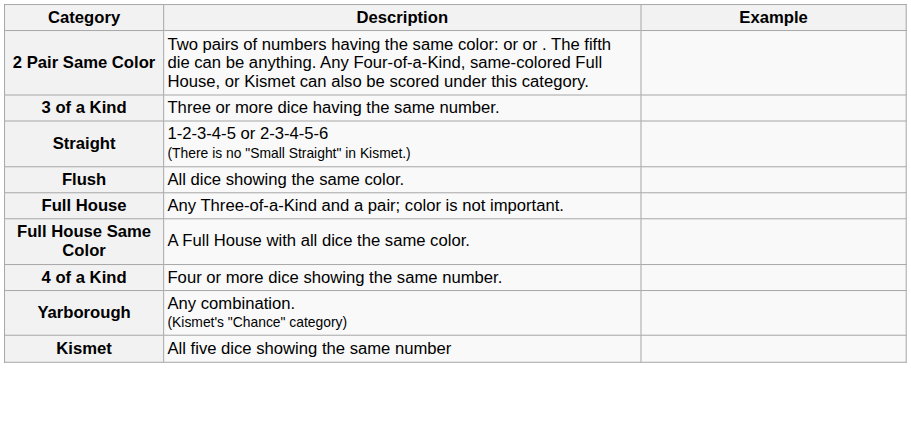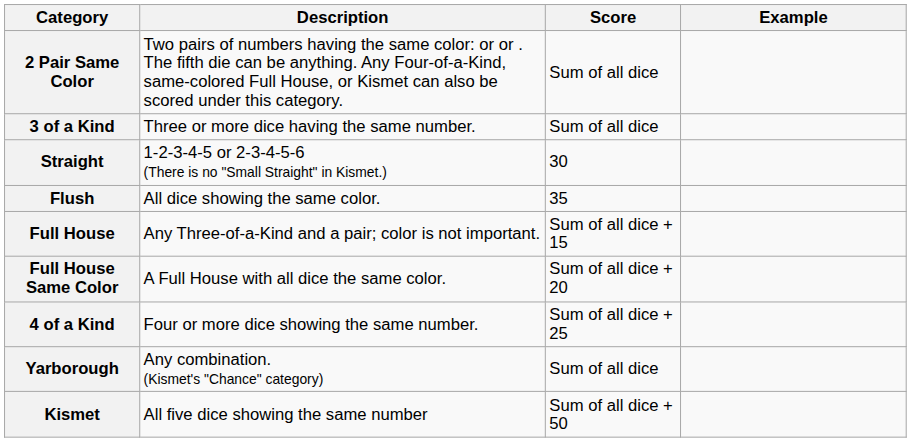+ column: Score | Sum of all dice | Sum of all dice | 30 | 35 | Sum of all dice + 15 | Sum of all dice + 20 | Sum of all dice + 25 | Sum of all dice | Sum of all dice + 50
